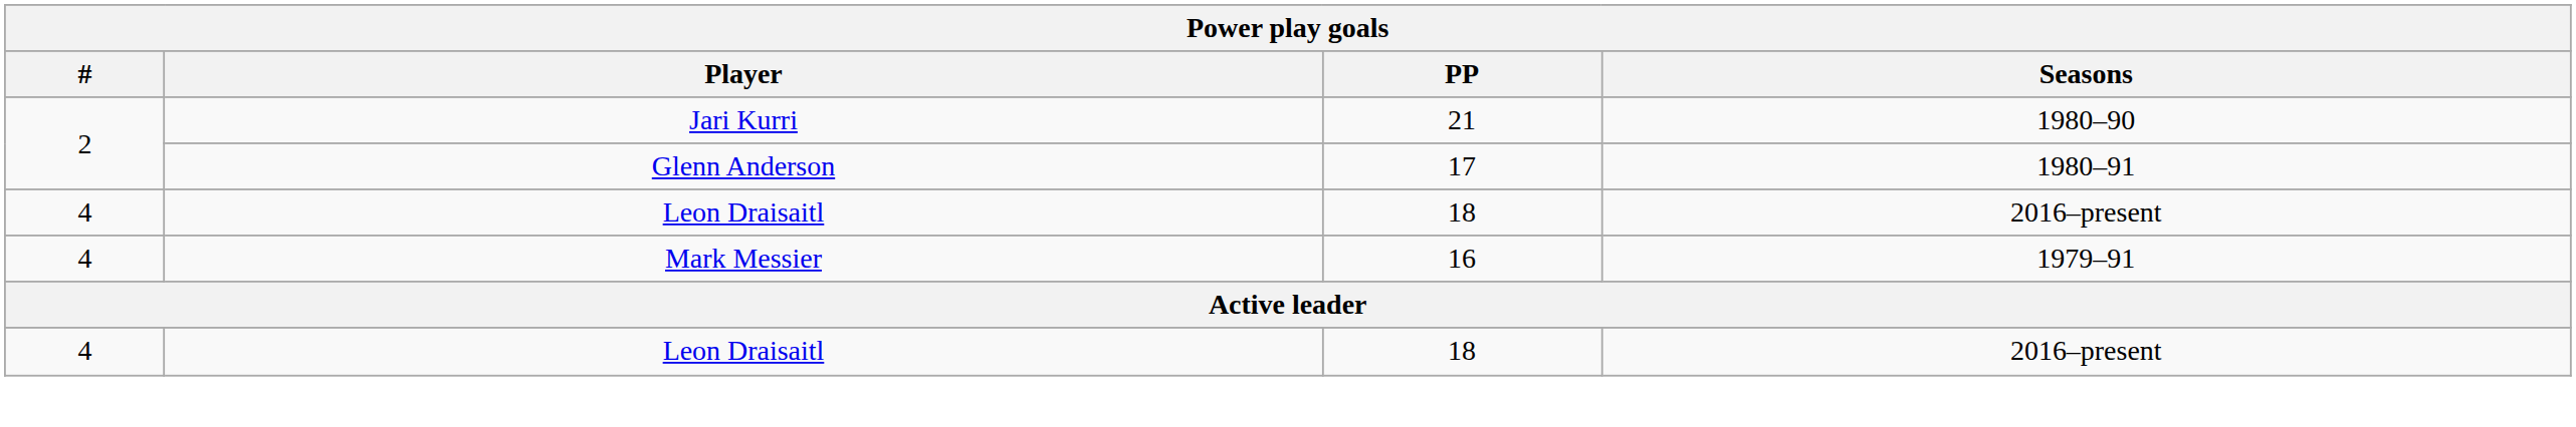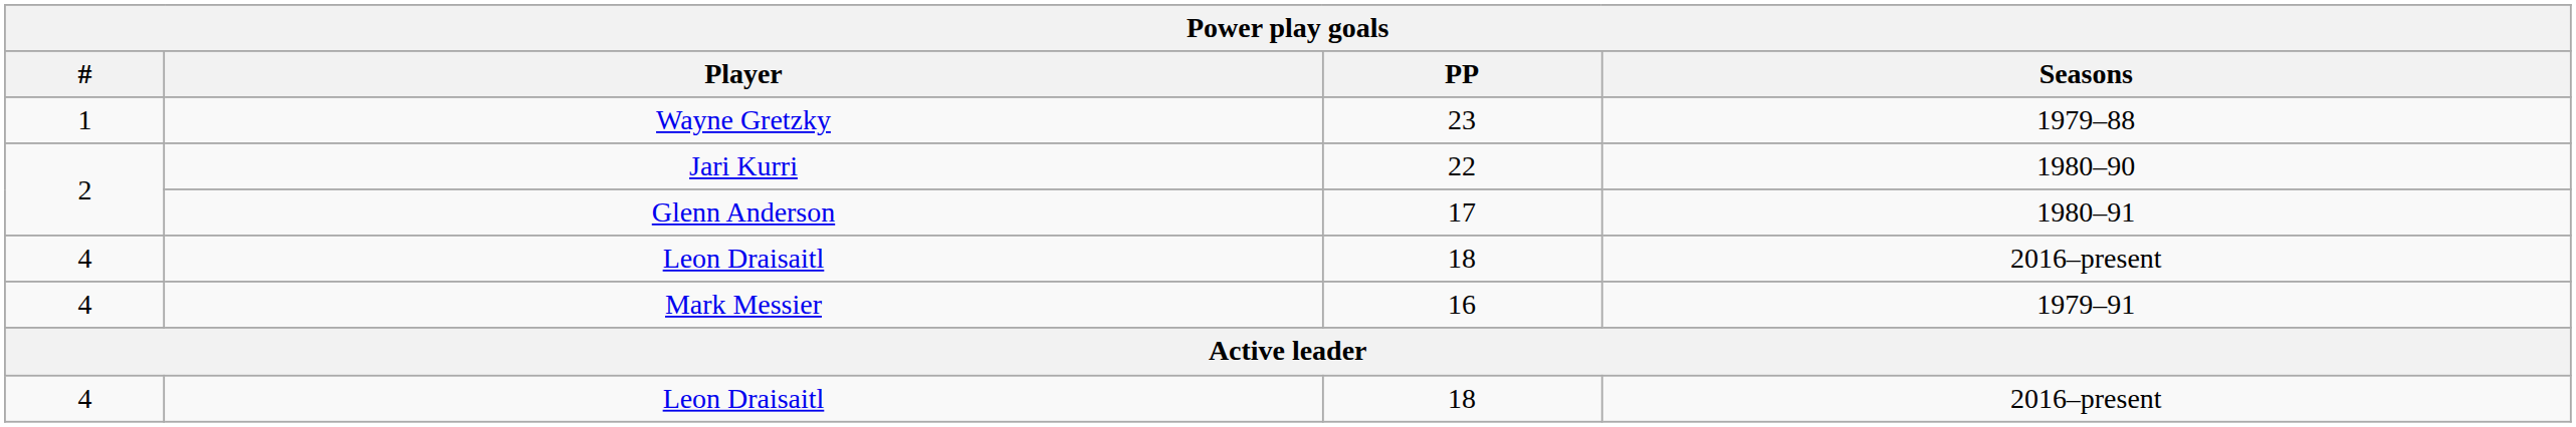+ row: 1 | Wayne Gretzky | 23 | 1979–88
Jari Kurri | PP: 21 -> 22
